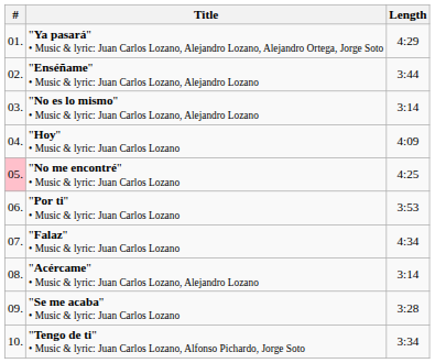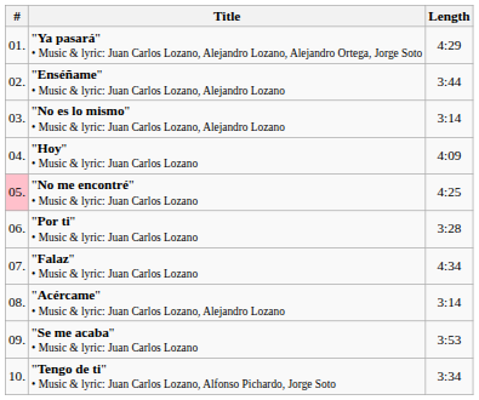"Por ti" • Music & lyric: Juan Carlos Lozano | Length: 3:53 -> 3:28
"Se me acaba" • Music & lyric: Juan Carlos Lozano | Length: 3:28 -> 3:53
